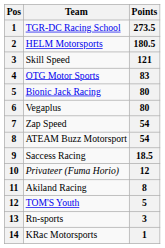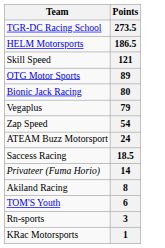- column: Pos | 1 | 2 | 3 | 4 | 5 | 6 | 7 | 8 | 9 | 10 | 11 | 12 | 13 | 14
HELM Motorsports | Points: 180.5 -> 186.5
OTG Motor Sports | Points: 83 -> 89
Vegaplus | Points: 80 -> 79
ATEAM Buzz Motorsport | Points: 54 -> 24
Privateer (Fuma Horio) | Points: 12 -> 14
TOM'S Youth | Points: 5 -> 6
